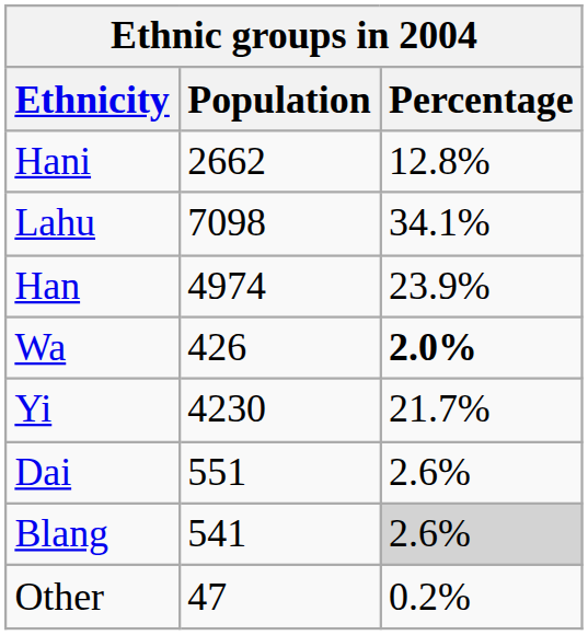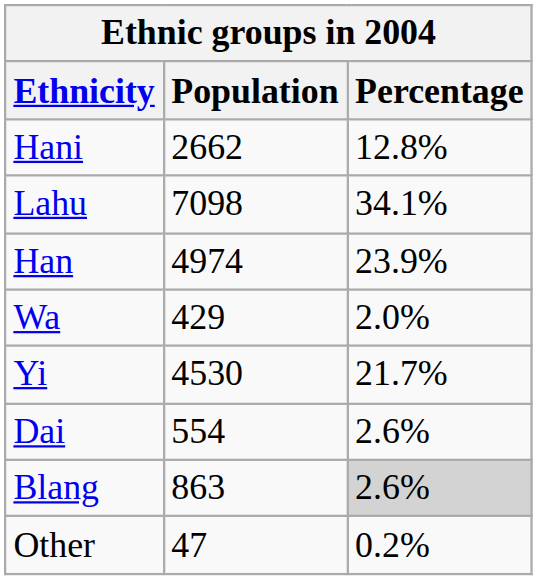Wa | Population: 426 -> 429
Wa | Percentage: bold -> normal
Yi | Population: 4230 -> 4530
Dai | Population: 551 -> 554
Blang | Population: 541 -> 863
